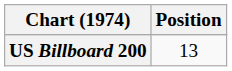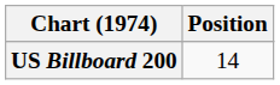US Billboard 200 | Position: 13 -> 14
